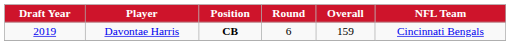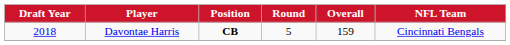Davontae Harris | Draft Year: 2019 -> 2018
Davontae Harris | Round: 6 -> 5
